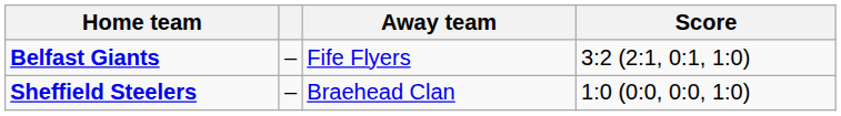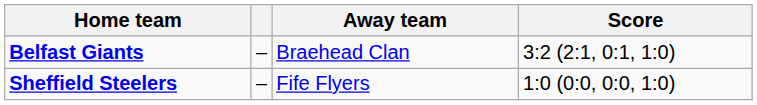Belfast Giants | Away team: Fife Flyers -> Braehead Clan
Sheffield Steelers | Away team: Braehead Clan -> Fife Flyers
